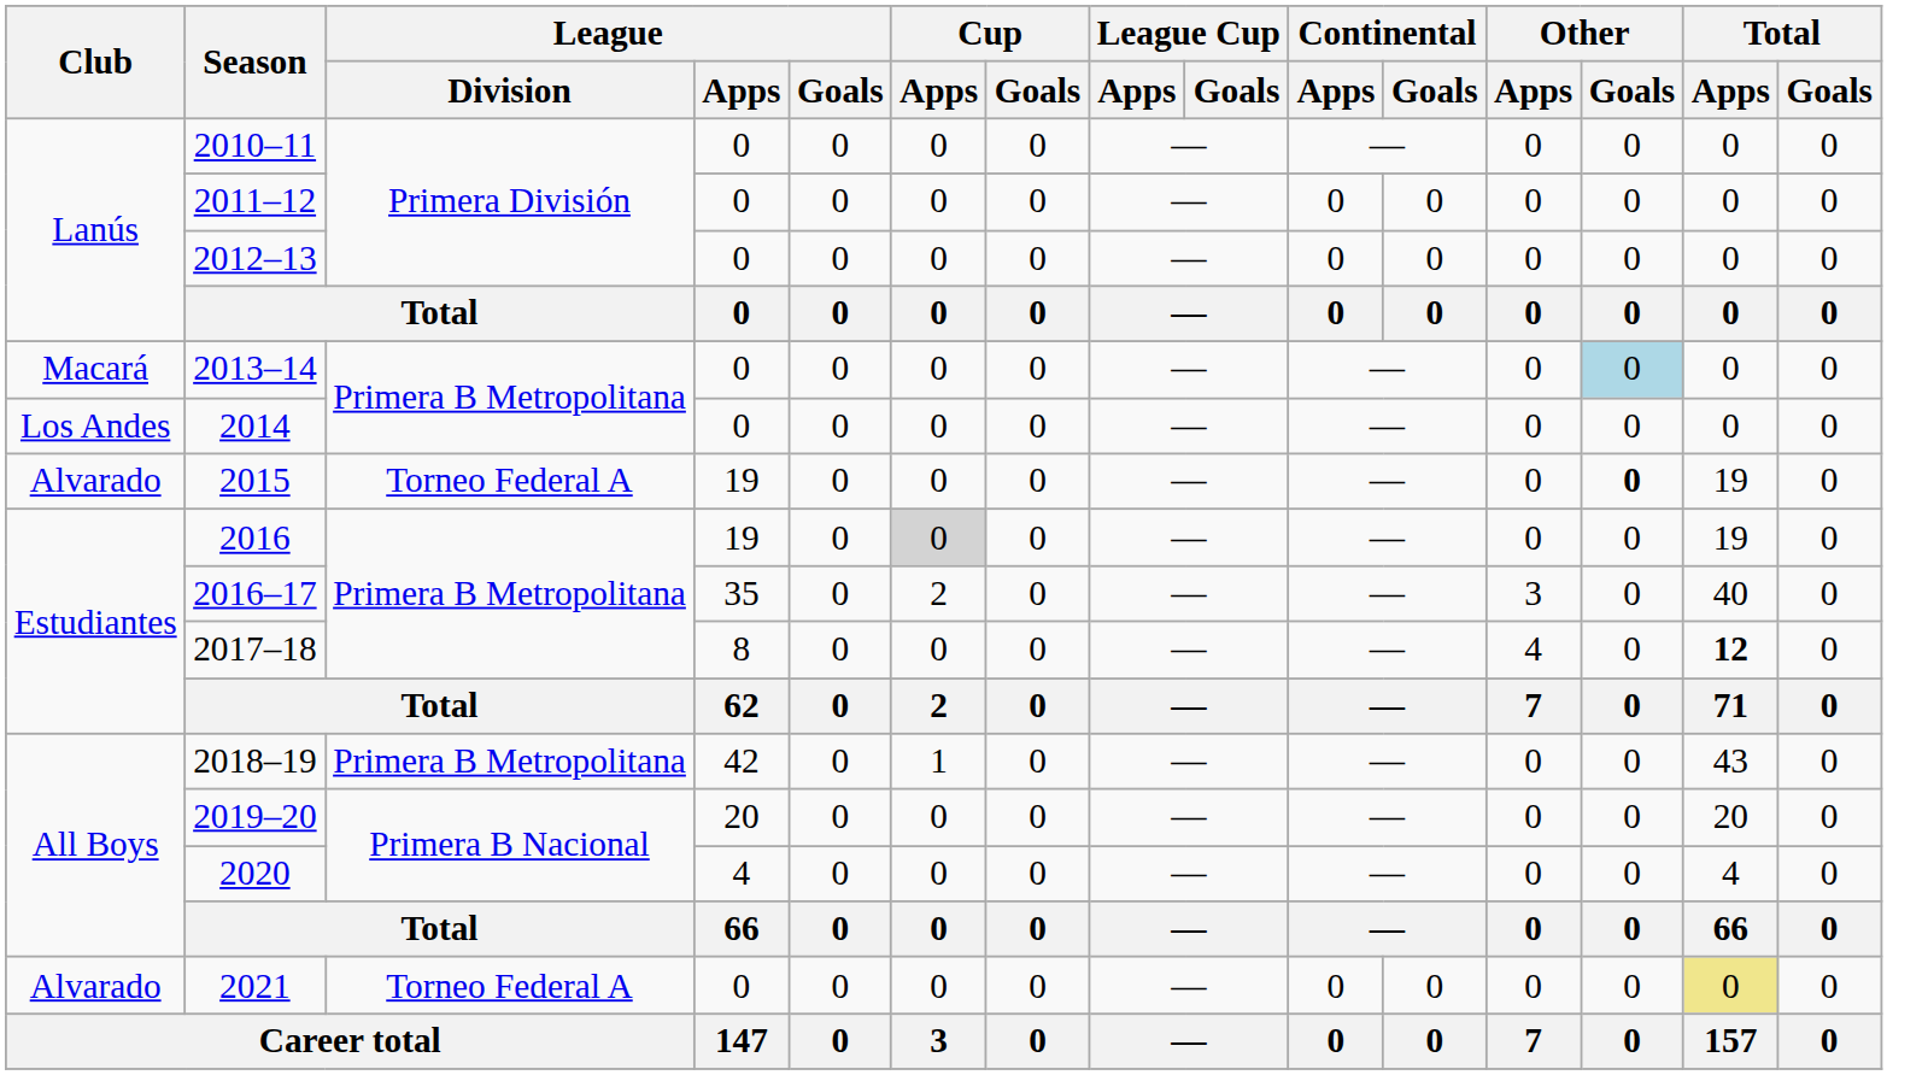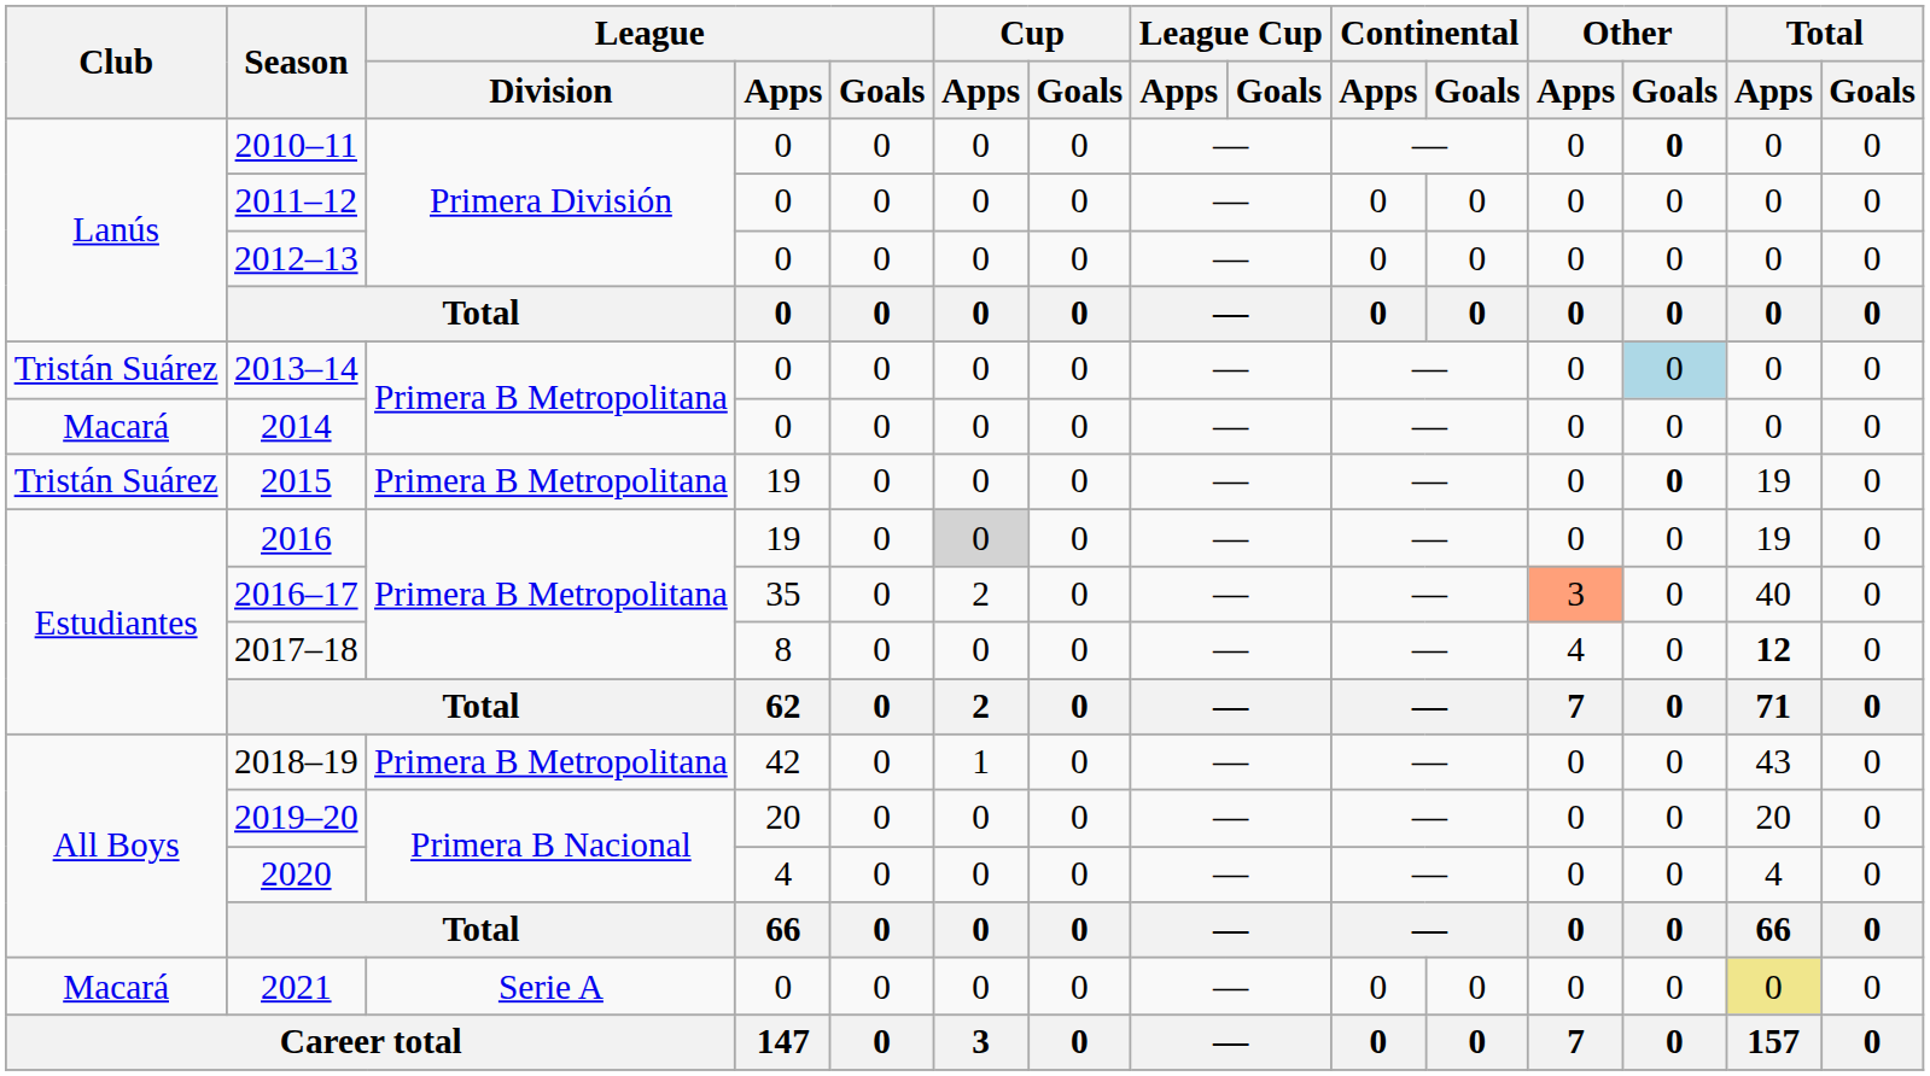2010–11 | Other / Goals: normal -> bold
2013–14 | Club: Macará -> Tristán Suárez
2014 | Club: Los Andes -> Macará
2015 | Club: Alvarado -> Tristán Suárez
2015 | League / Division: Torneo Federal A -> Primera B Metropolitana
2016–17 | Other / Apps: no background -> lightsalmon background
2021 | Club: Alvarado -> Macará
2021 | League / Division: Torneo Federal A -> Serie A
